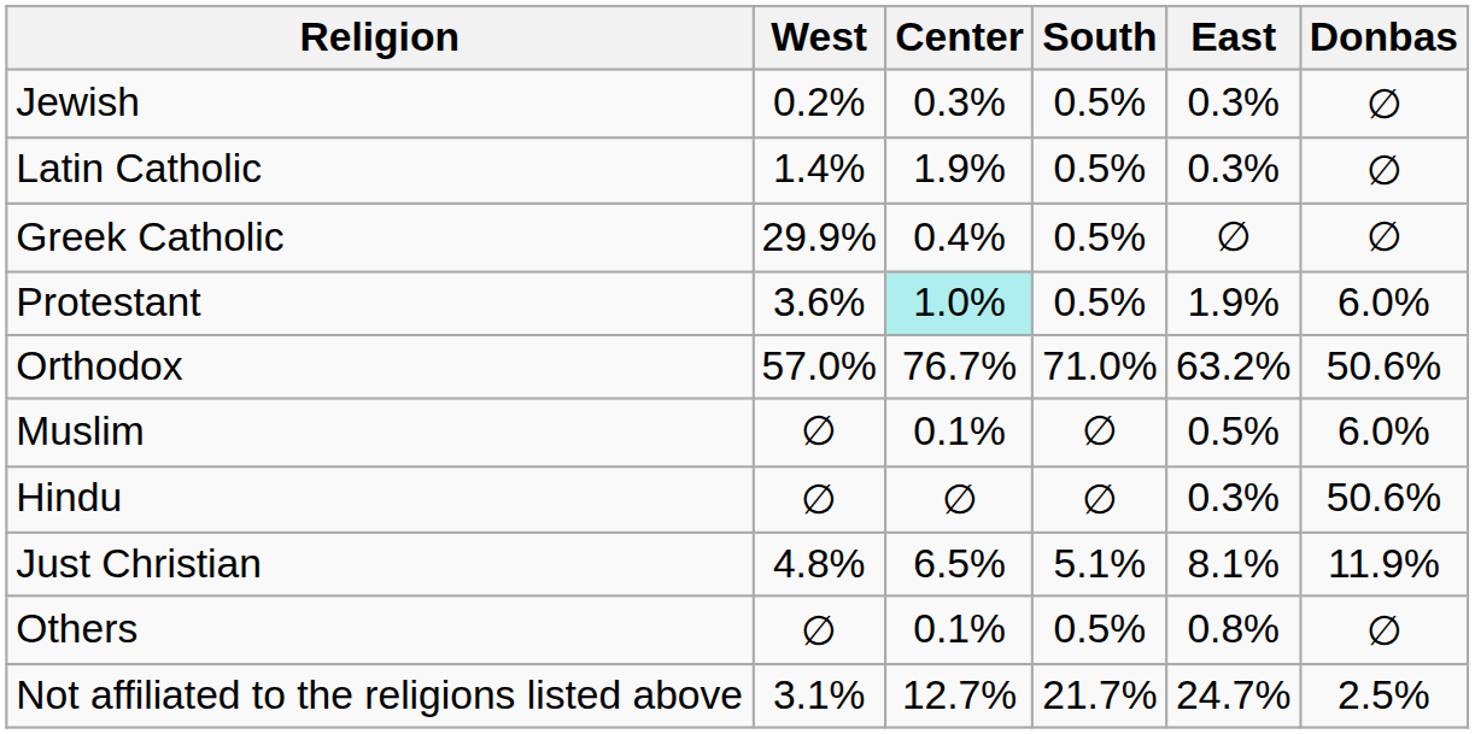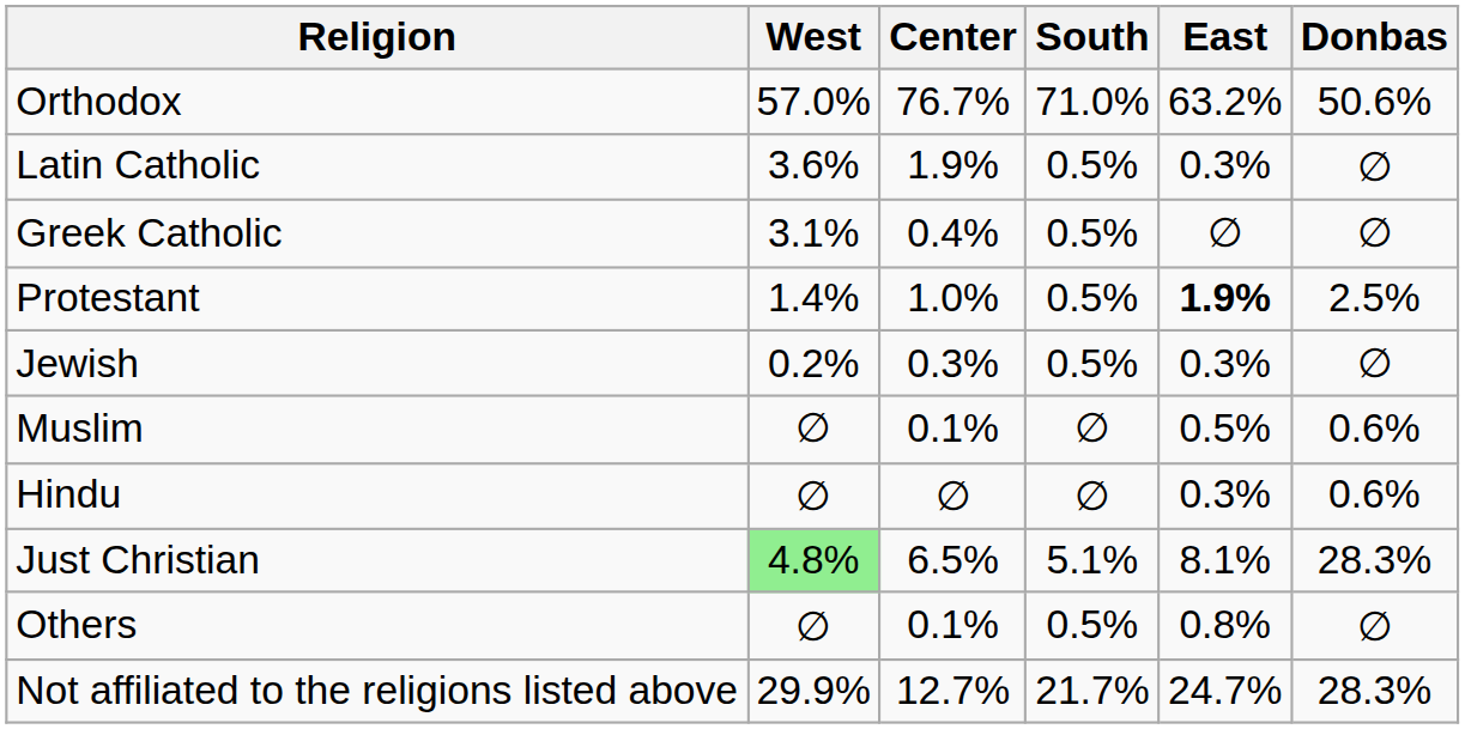rows swapped: Orthodox <-> Jewish
Latin Catholic | West: 1.4% -> 3.6%
Greek Catholic | West: 29.9% -> 3.1%
Protestant | West: 3.6% -> 1.4%
Protestant | Center: paleturquoise background -> no background
Protestant | East: normal -> bold
Protestant | Donbas: 6.0% -> 2.5%
Muslim | Donbas: 6.0% -> 0.6%
Hindu | Donbas: 50.6% -> 0.6%
Just Christian | West: no background -> lightgreen background
Just Christian | Donbas: 11.9% -> 28.3%
Not affiliated to the religions listed above | West: 3.1% -> 29.9%
Not affiliated to the religions listed above | Donbas: 2.5% -> 28.3%
